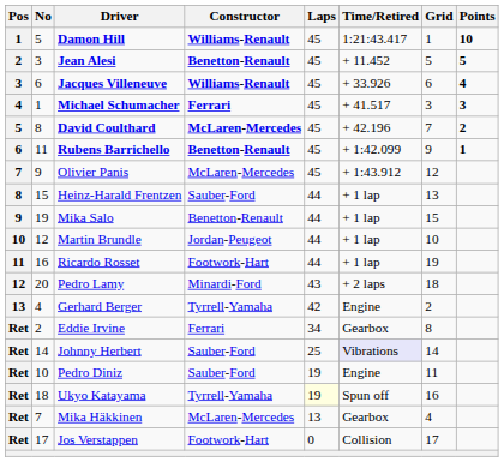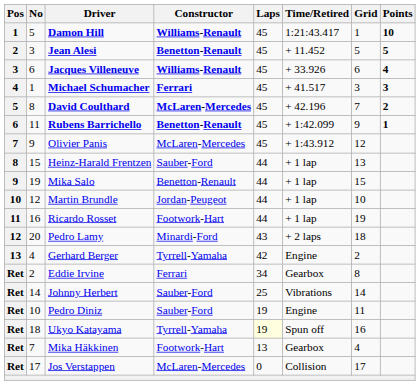Johnny Herbert | Time/Retired: lavender background -> no background
Mika Häkkinen | Constructor: McLaren-Mercedes -> Footwork-Hart
Jos Verstappen | Constructor: Footwork-Hart -> McLaren-Mercedes
